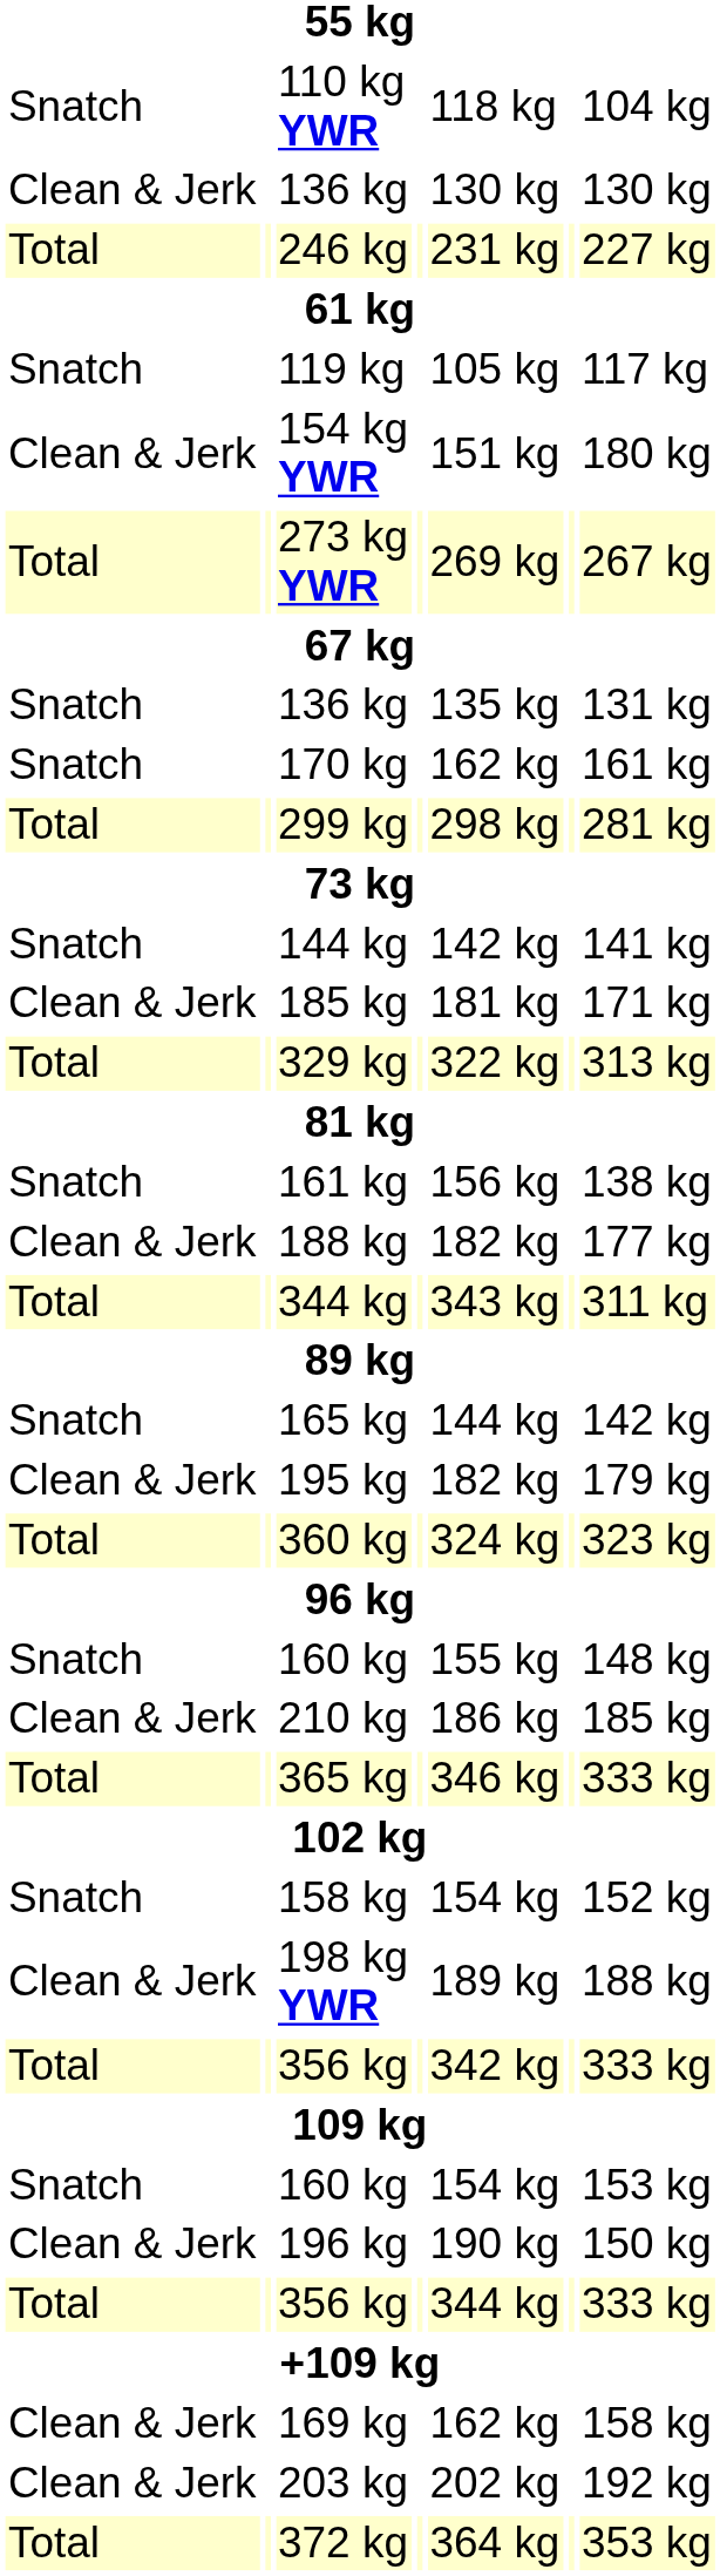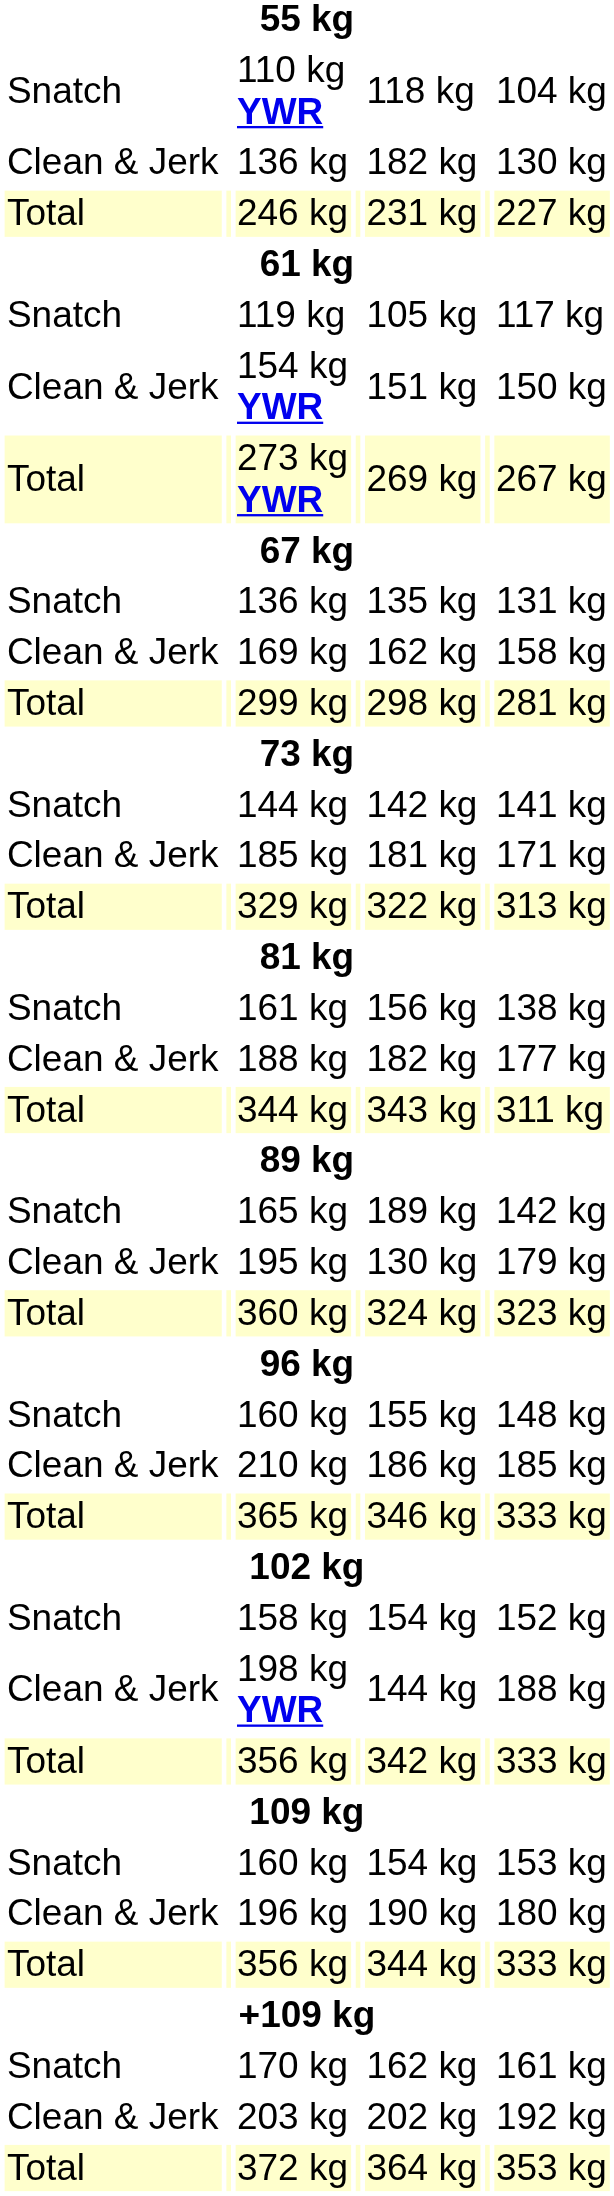Clean & Jerk / 136 kg | column 5: 130 kg -> 182 kg
154 kg YWR | column 7: 180 kg -> 150 kg
rows swapped: 169 kg <-> 170 kg
165 kg | column 5: 144 kg -> 189 kg
195 kg | column 5: 182 kg -> 130 kg
198 kg YWR | column 5: 189 kg -> 144 kg
196 kg | column 7: 150 kg -> 180 kg
